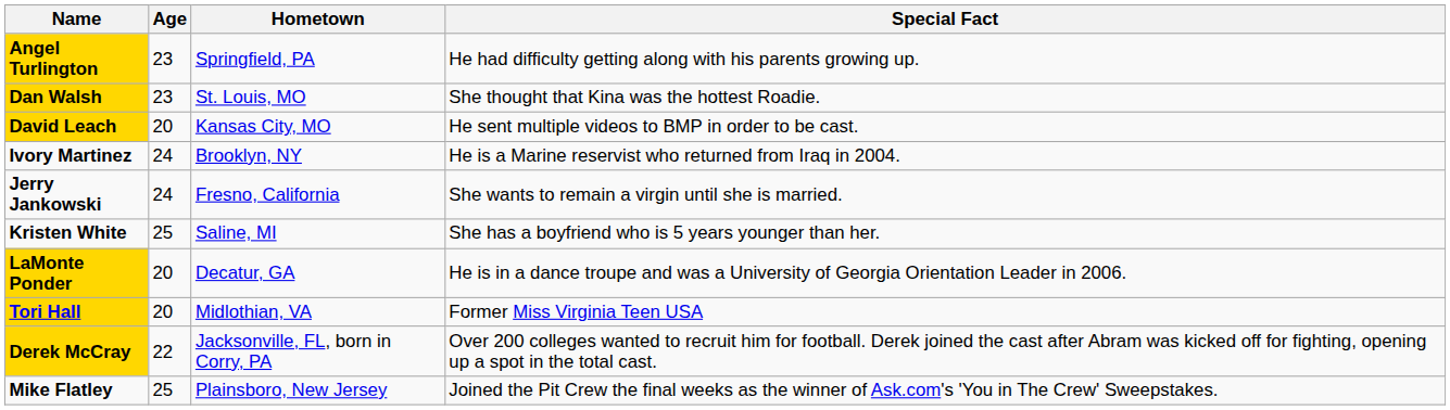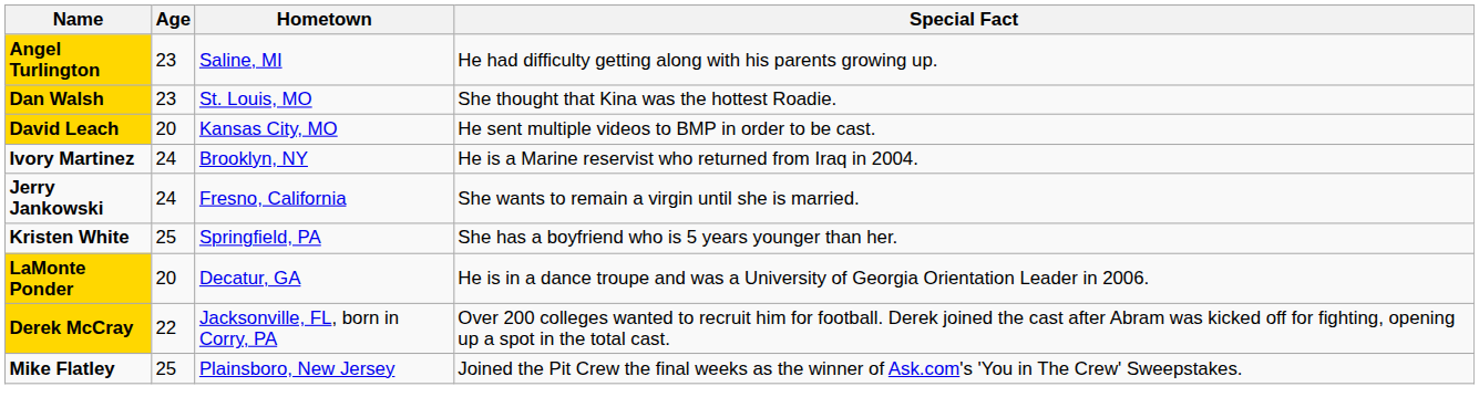Angel Turlington | Hometown: Springfield, PA -> Saline, MI
Kristen White | Hometown: Saline, MI -> Springfield, PA
- row: Tori Hall | 20 | Midlothian, VA | Former Miss Virginia Teen USA
